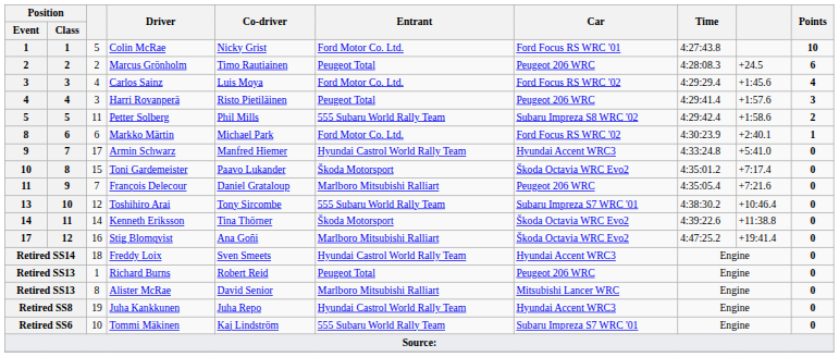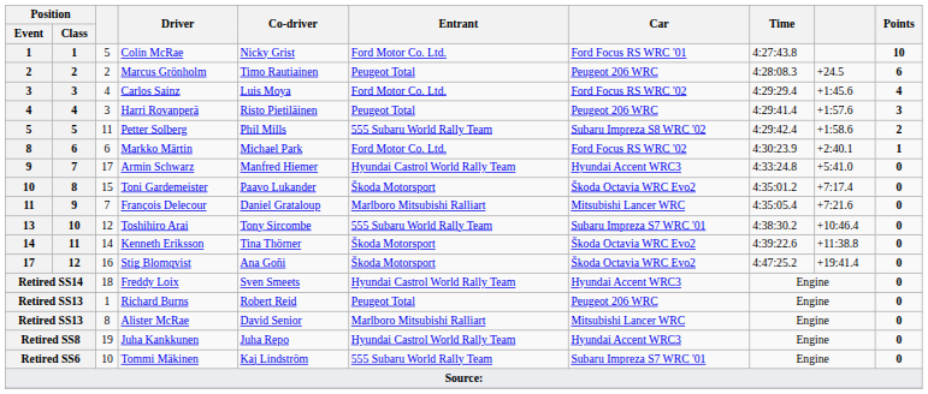François Delecour | Car: Peugeot 206 WRC -> Mitsubishi Lancer WRC
Stig Blomqvist | Entrant: Marlboro Mitsubishi Ralliart -> Škoda Motorsport
